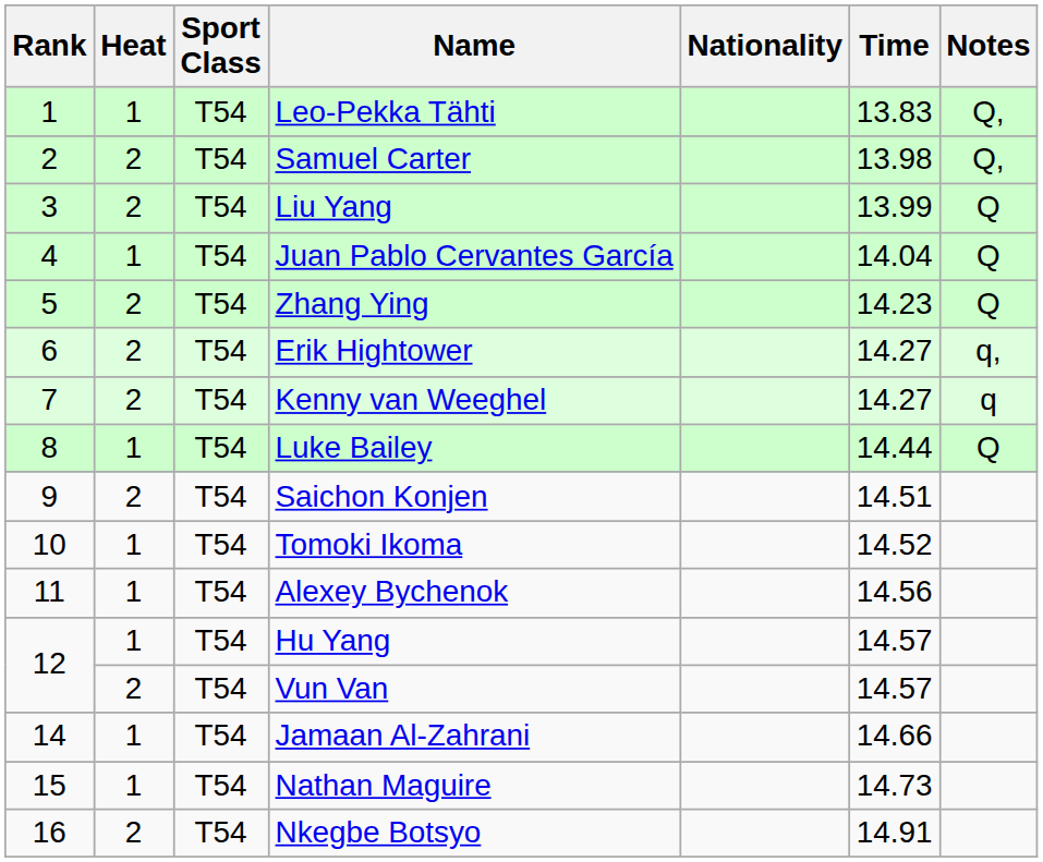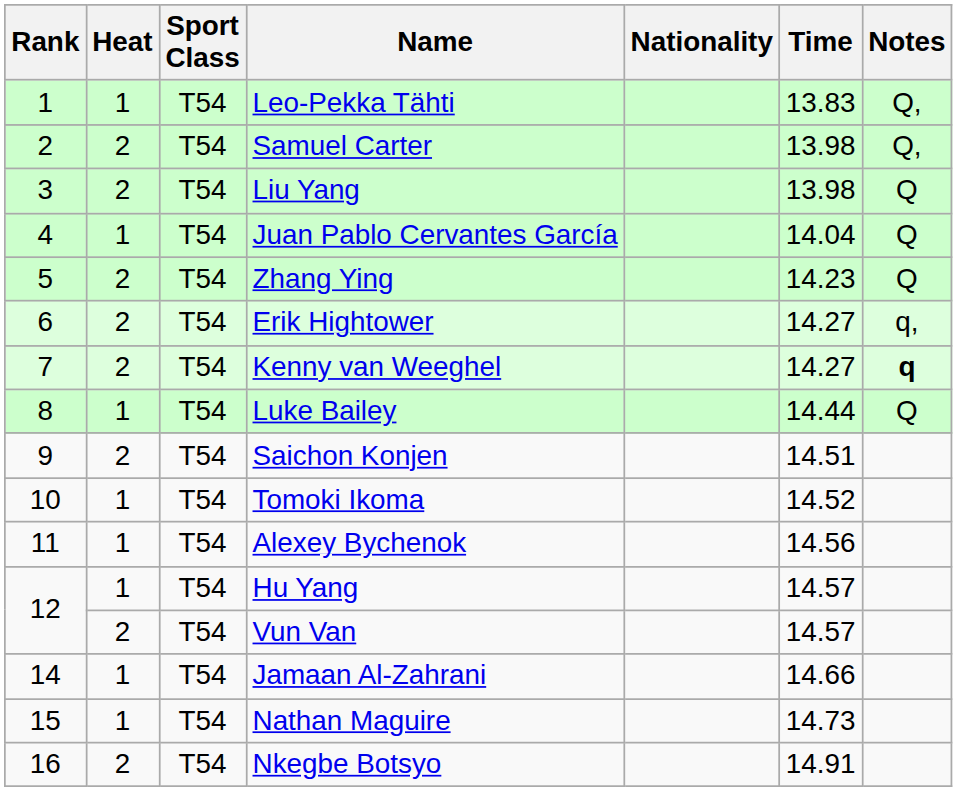Liu Yang | Time: 13.99 -> 13.98
Kenny van Weeghel | Notes: normal -> bold
